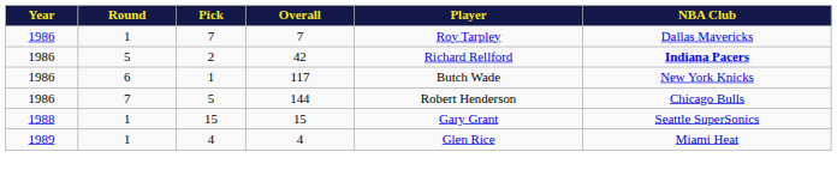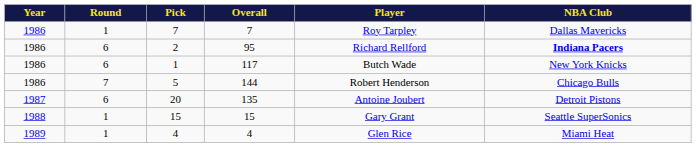2 | Round: 5 -> 6
2 | Overall: 42 -> 95
+ row: 1987 | 6 | 20 | 135 | Antoine Joubert | Detroit Pistons
